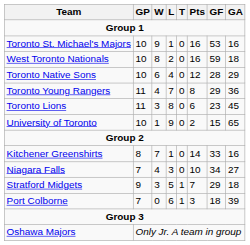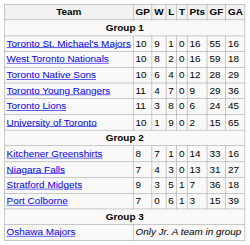Toronto St. Michael's Majors | GF: 53 -> 55
Toronto Young Rangers | Pts: 8 -> 9
Toronto Lions | GF: 23 -> 24
Niagara Falls | Pts: 10 -> 13
Niagara Falls | GF: 34 -> 31
Stratford Midgets | GF: 29 -> 36
Port Colborne | GF: 18 -> 15
